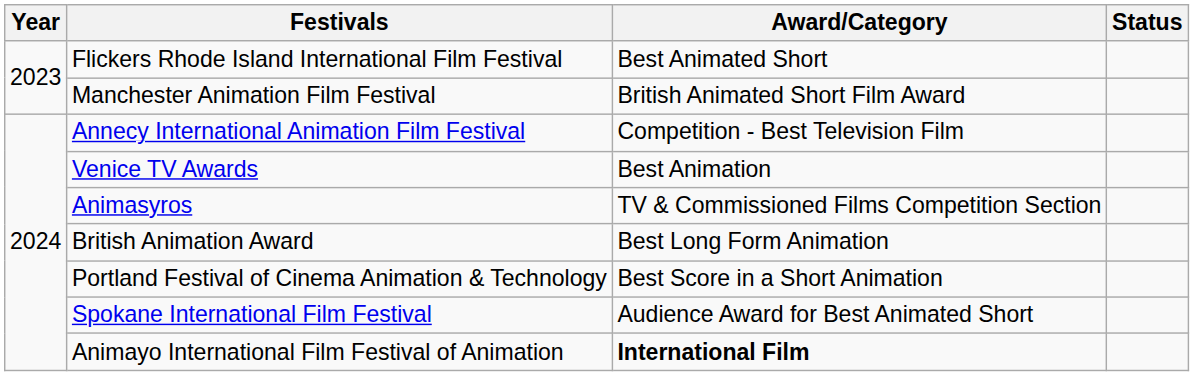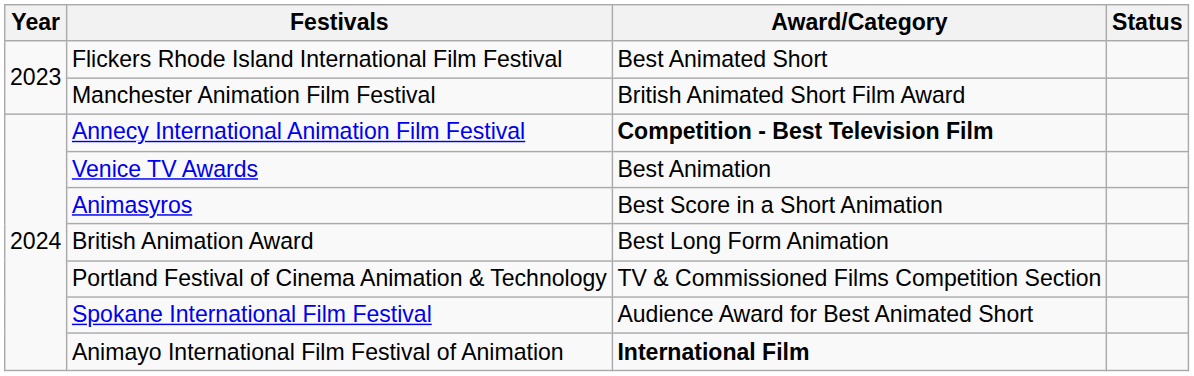Annecy International Animation Film Festival | Award/Category: normal -> bold
Animasyros | Award/Category: TV & Commissioned Films Competition Section -> Best Score in a Short Animation
Portland Festival of Cinema Animation & Technology | Award/Category: Best Score in a Short Animation -> TV & Commissioned Films Competition Section
